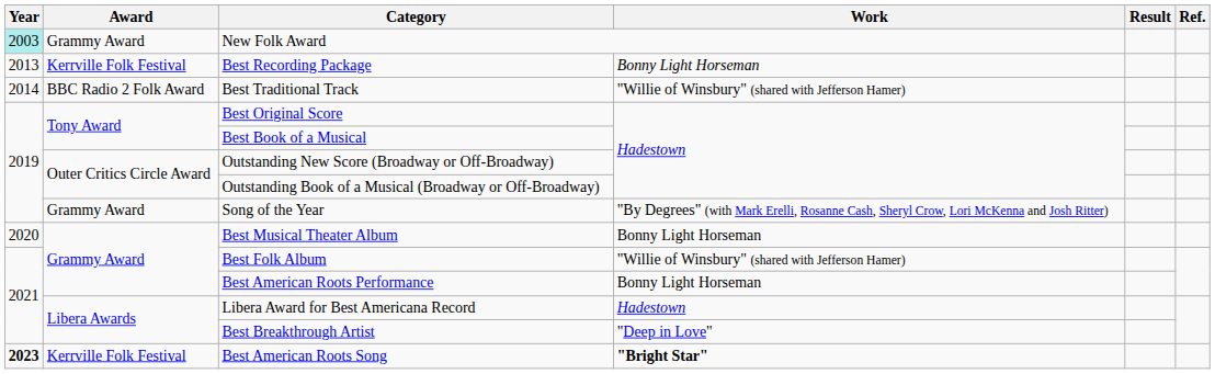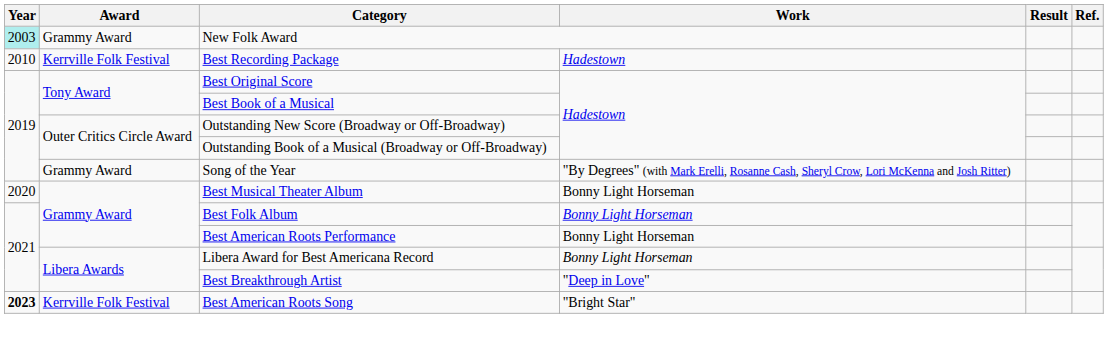Best Recording Package | Year: 2013 -> 2010
Best Recording Package | Work: Bonny Light Horseman -> Hadestown
- row: 2014 | BBC Radio 2 Folk Award | Best Traditional Track | "Willie of Winsbury" (shared with Jefferson Hamer)
Best Folk Album | Work: "Willie of Winsbury" (shared with Jefferson Hamer) -> Bonny Light Horseman
Libera Award for Best Americana Record | Work: Hadestown -> Bonny Light Horseman
Best American Roots Song | Work: bold -> normal
